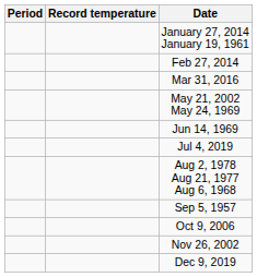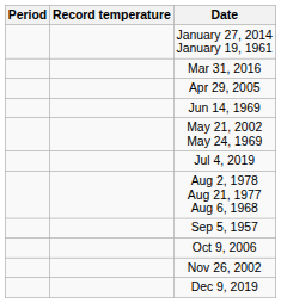- row: Feb 27, 2014
+ row: Apr 29, 2005
rows swapped: May 21, 2002 May 24, 1969 <-> Jun 14, 1969
